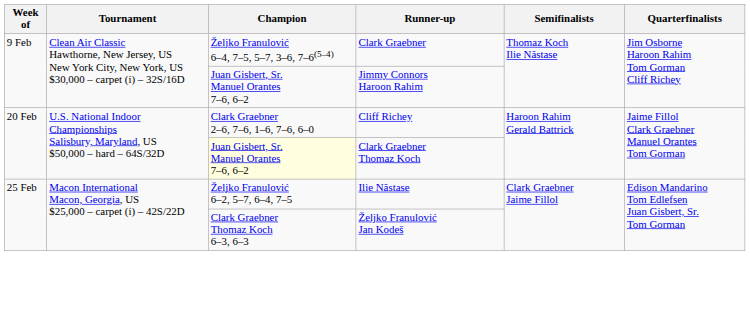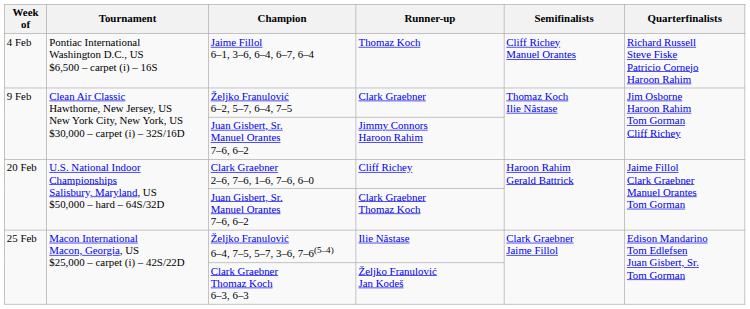+ row: 4 Feb | Pontiac International Washington D.C., US $6,500 – carpet (i) – 16S | Jaime Fillol 6–1, 3–6, 6–4, 6–7, 6–4 | Thomaz Koch | Cliff Richey Manuel Orantes | Richard Russell Steve Fiske Patricio Cornejo Haroon Rahim
Clark Graebner | Champion: Željko Franulović 6–4, 7–5, 5–7, 3–6, 7–6(5–4) -> Željko Franulović 6–2, 5–7, 6–4, 7–5
Clark Graebner Thomaz Koch | Champion: lightyellow background -> no background
Ilie Năstase | Champion: Željko Franulović 6–2, 5–7, 6–4, 7–5 -> Željko Franulović 6–4, 7–5, 5–7, 3–6, 7–6(5–4)
